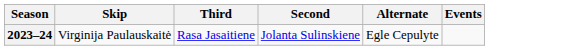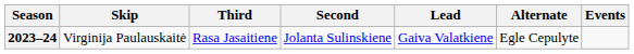+ column: Lead | Gaiva Valatkiene
